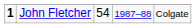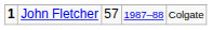John Fletcher | column 3: 54 -> 57
